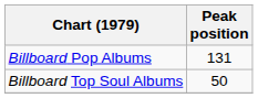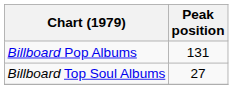Billboard Top Soul Albums | Peak position: 50 -> 27
